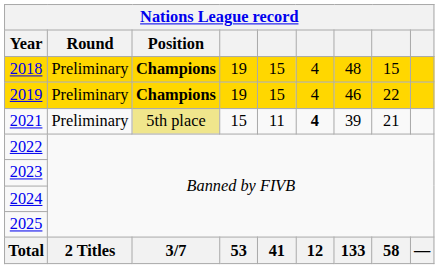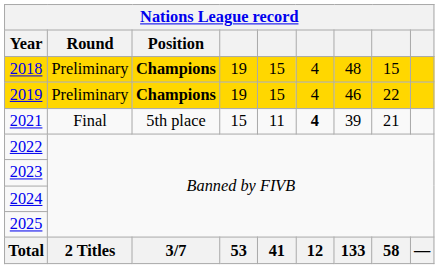2021 | Round: Preliminary -> Final
2021 | Position: khaki background -> no background
